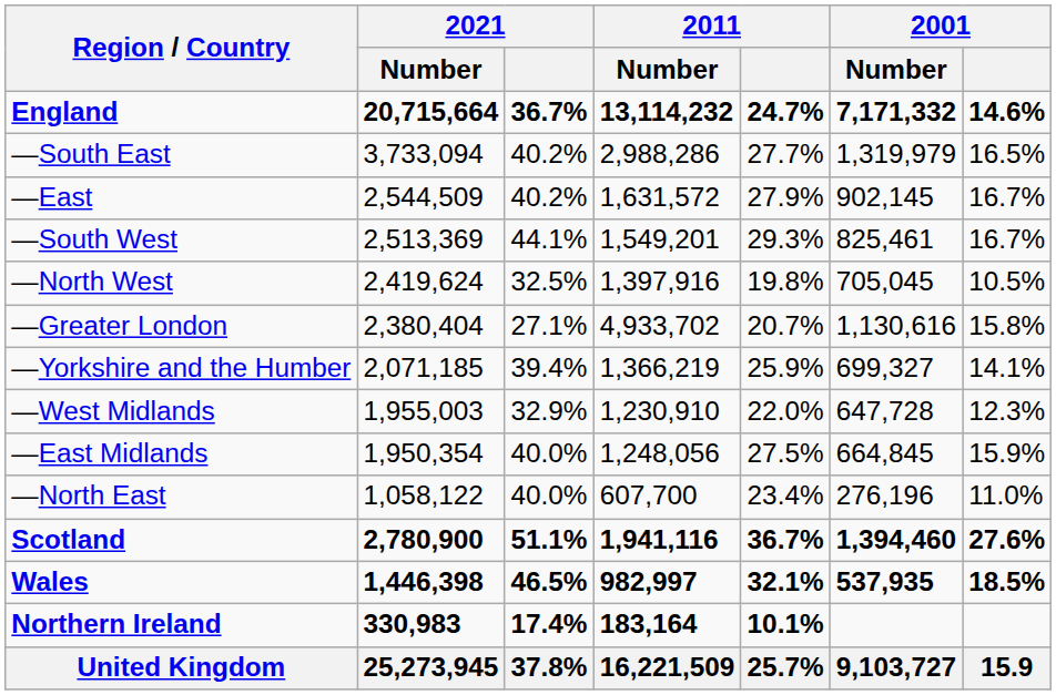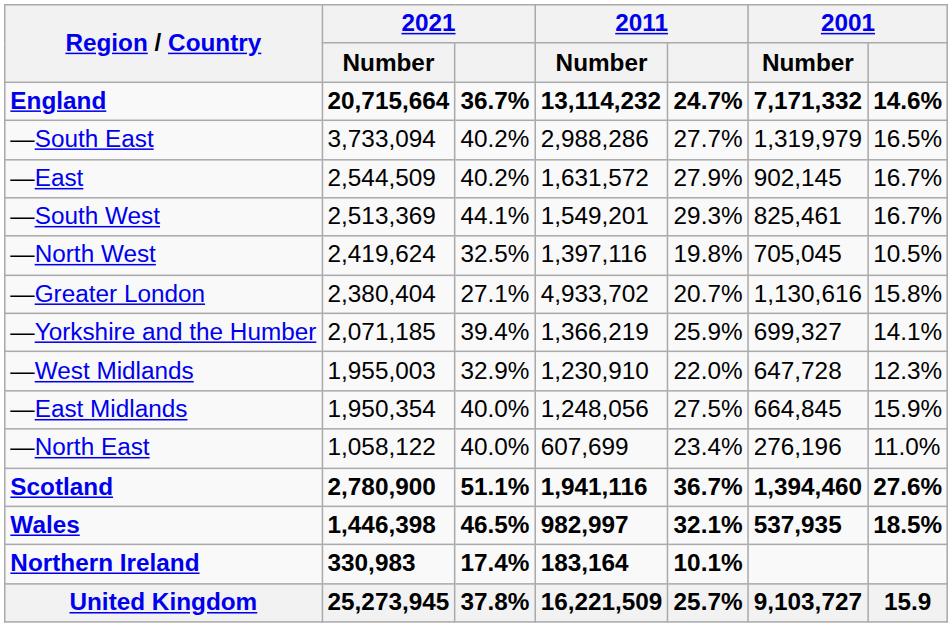—North West | 2011 / Number: 1,397,916 -> 1,397,116
—North East | 2011 / Number: 607,700 -> 607,699
